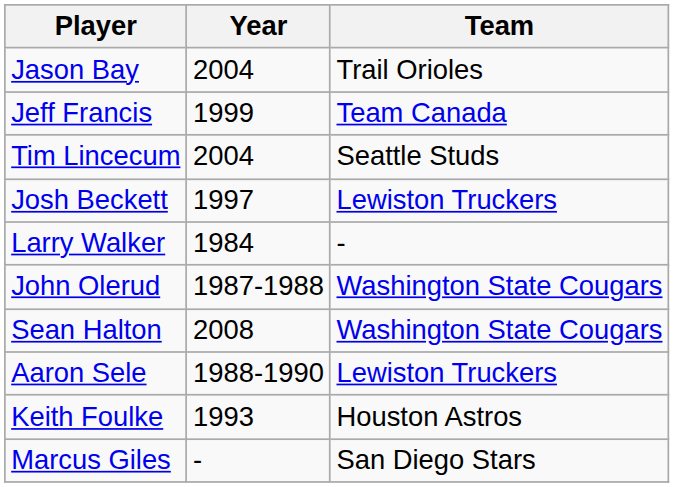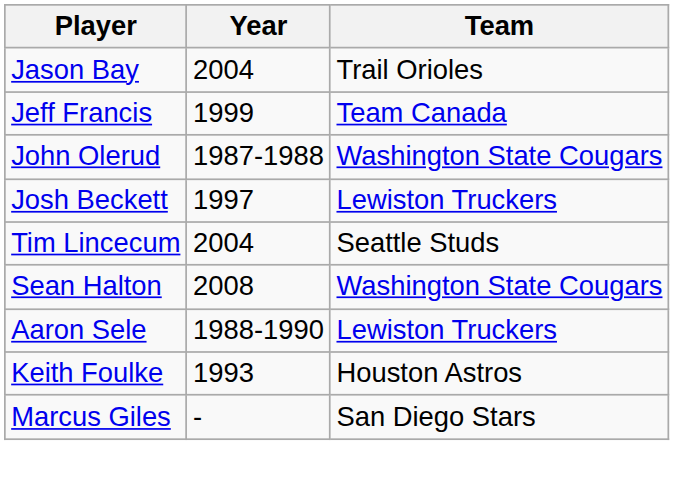rows swapped: John Olerud <-> Tim Lincecum
- row: Larry Walker | 1984 | -
